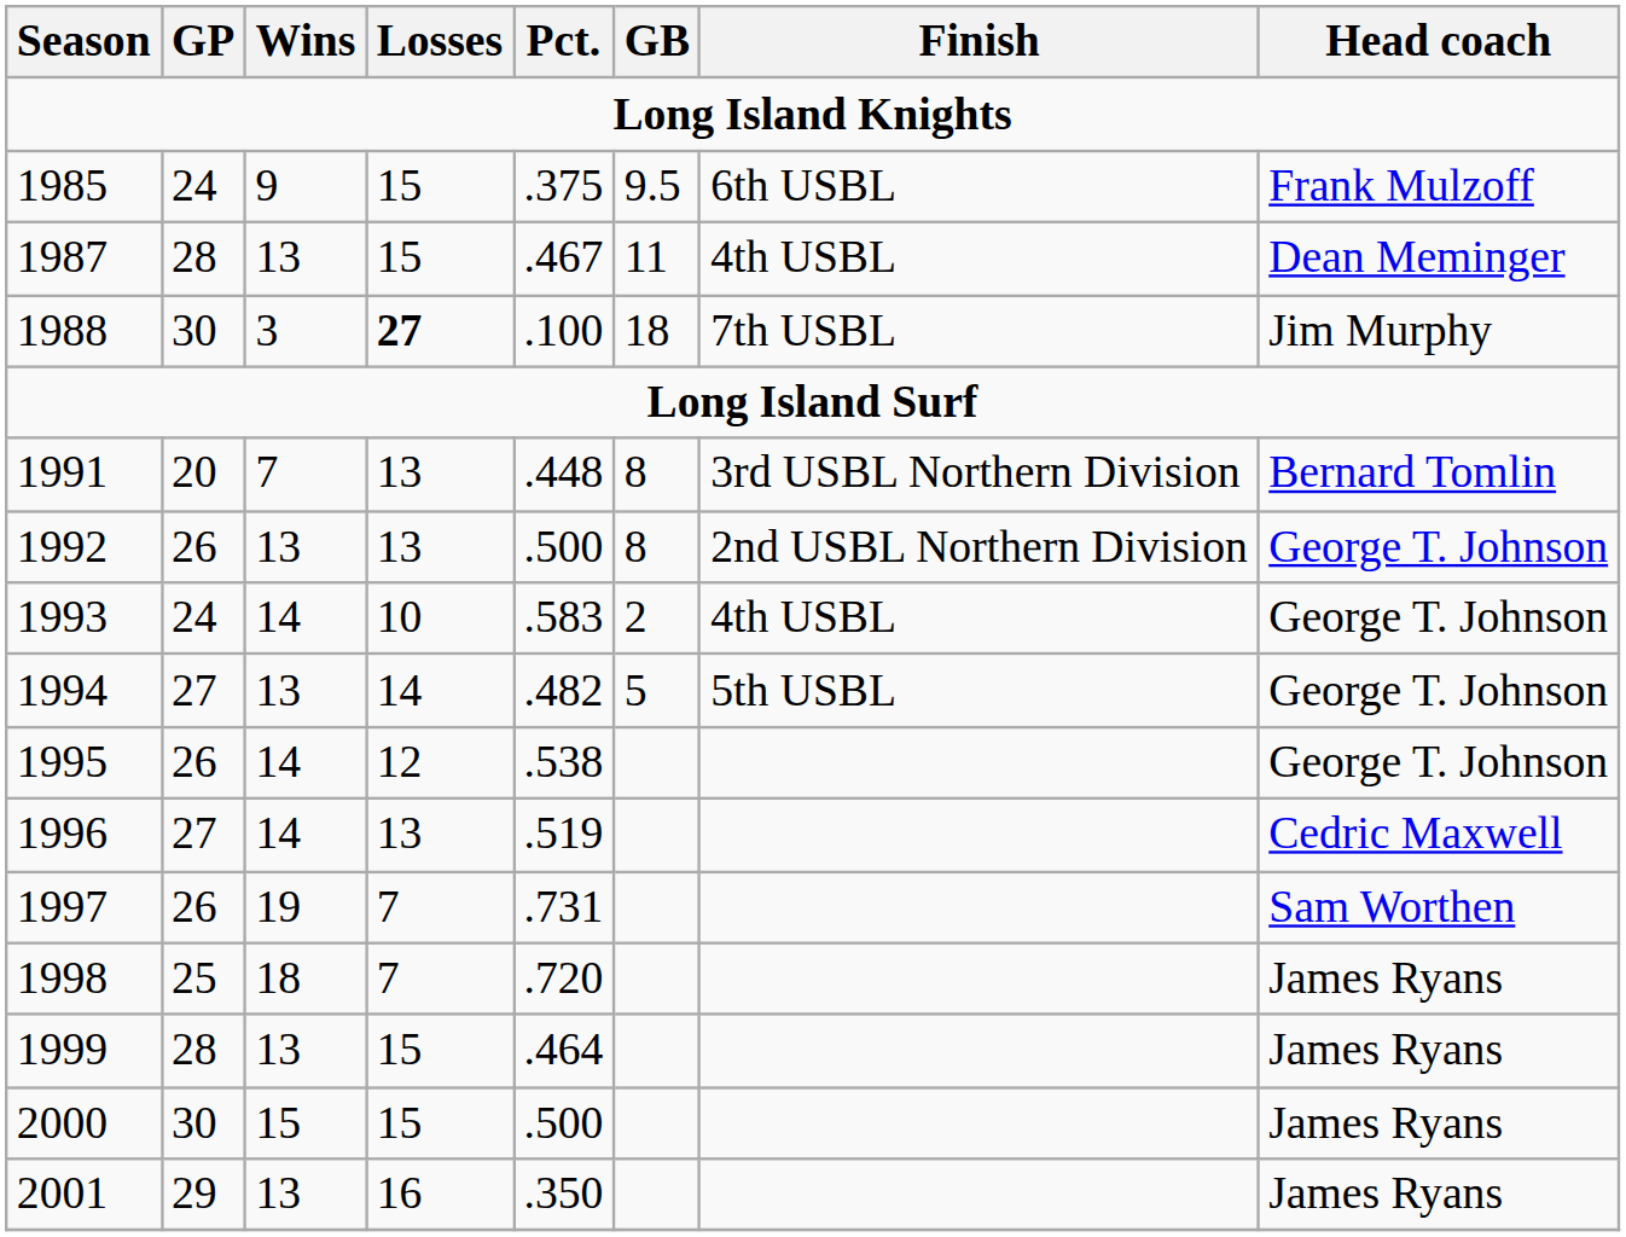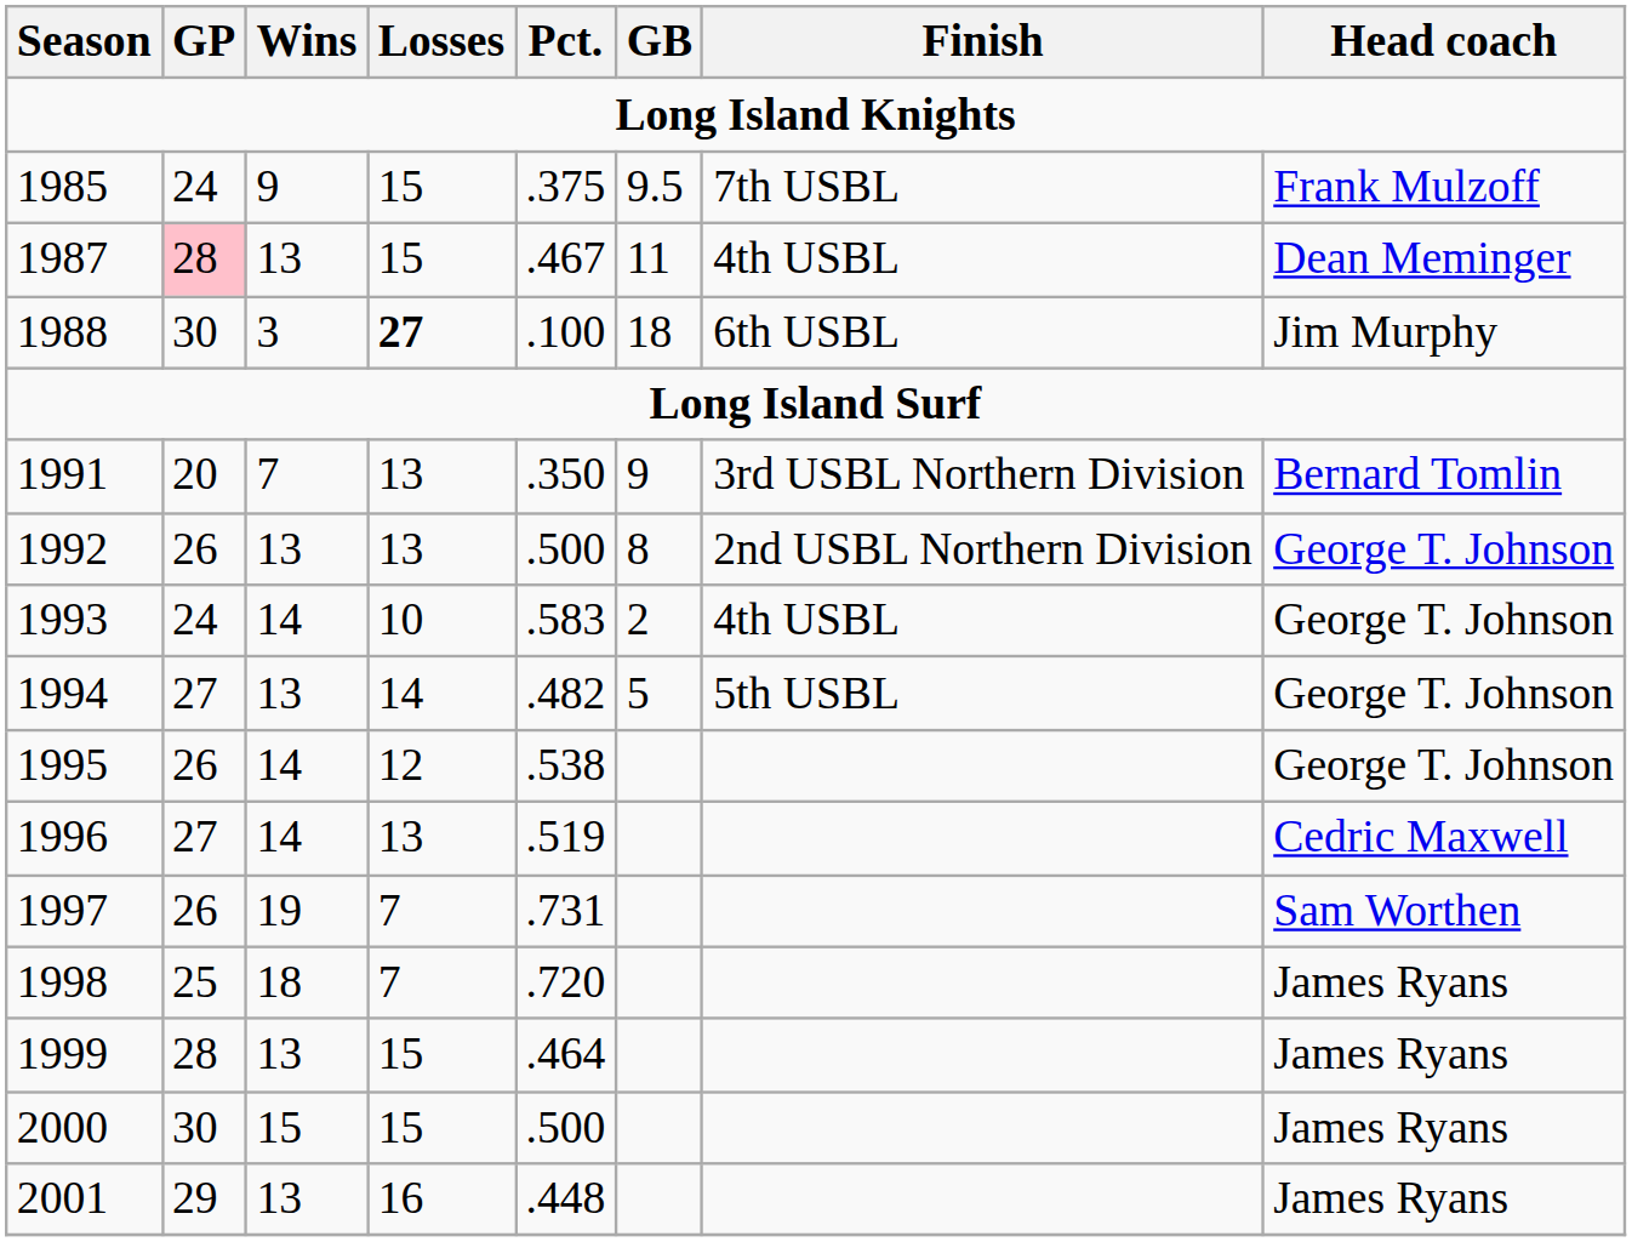1985 | Finish: 6th USBL -> 7th USBL
1987 | GP: no background -> pink background
1988 | Finish: 7th USBL -> 6th USBL
1991 | Pct.: .448 -> .350
1991 | GB: 8 -> 9
2001 | Pct.: .350 -> .448
